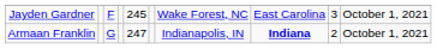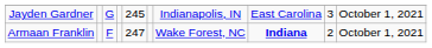Jayden Gardner | column 3: F -> G
Jayden Gardner | column 7: Wake Forest, NC -> Indianapolis, IN
Armaan Franklin | column 3: G -> F
Armaan Franklin | column 7: Indianapolis, IN -> Wake Forest, NC
